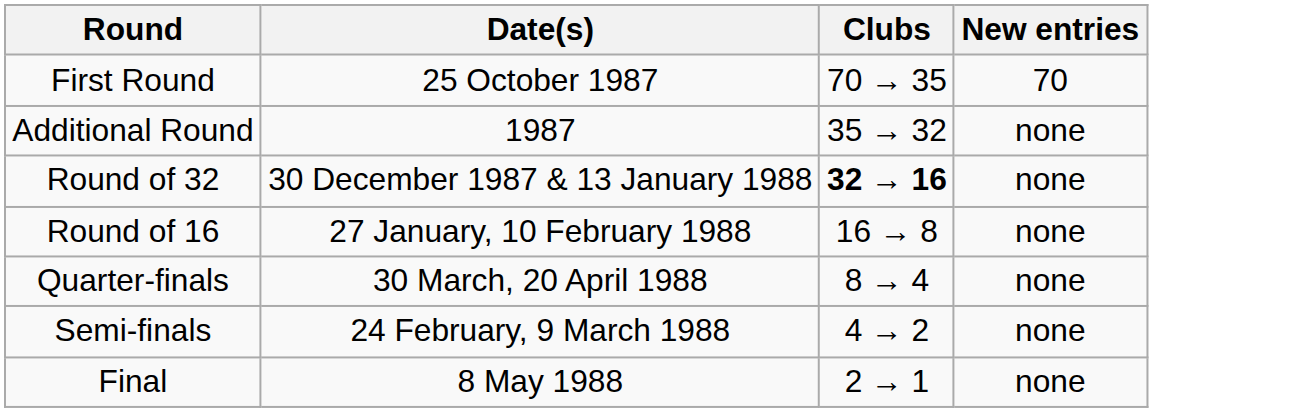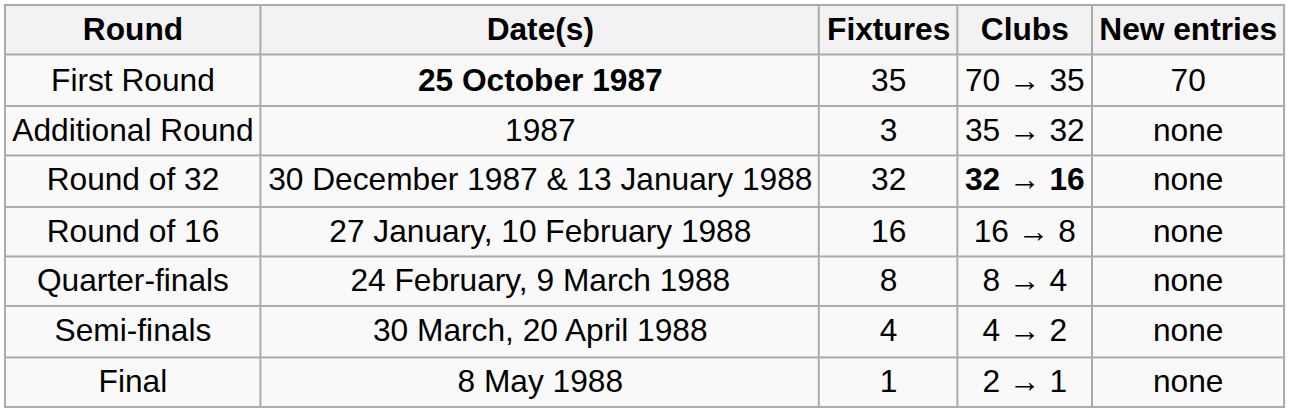+ column: Fixtures | 35 | 3 | 32 | 16 | 8 | 4 | 1
First Round | Date(s): normal -> bold
Quarter-finals | Date(s): 30 March, 20 April 1988 -> 24 February, 9 March 1988
Semi-finals | Date(s): 24 February, 9 March 1988 -> 30 March, 20 April 1988
